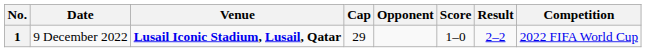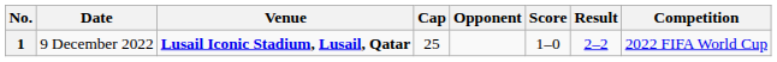1 | Cap: 29 -> 25
